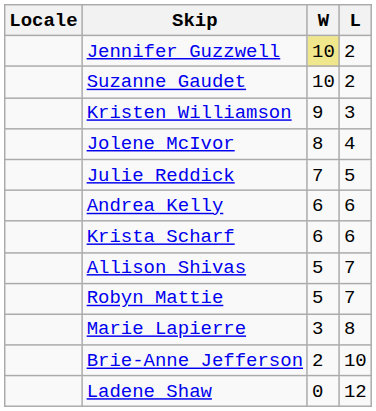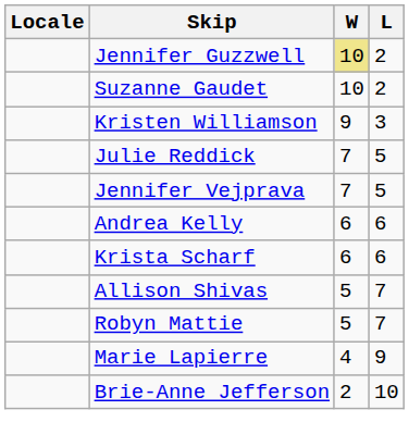- row: Jolene McIvor | 8 | 4
+ row: Jennifer Vejprava | 7 | 5
Marie Lapierre | W: 3 -> 4
Marie Lapierre | L: 8 -> 9
- row: Ladene Shaw | 0 | 12
